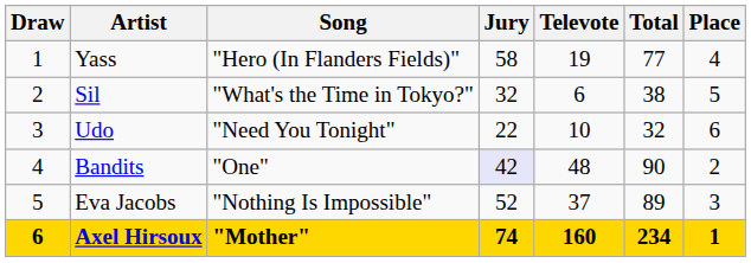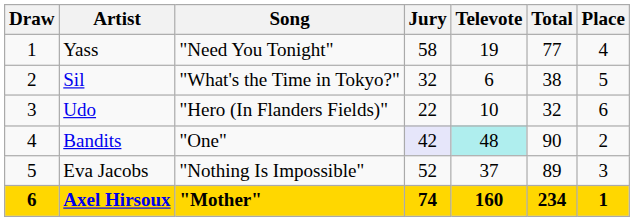Yass | Song: "Hero (In Flanders Fields)" -> "Need You Tonight"
Udo | Song: "Need You Tonight" -> "Hero (In Flanders Fields)"
Bandits | Televote: no background -> paleturquoise background
